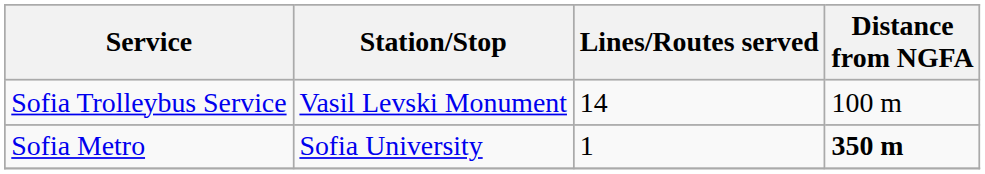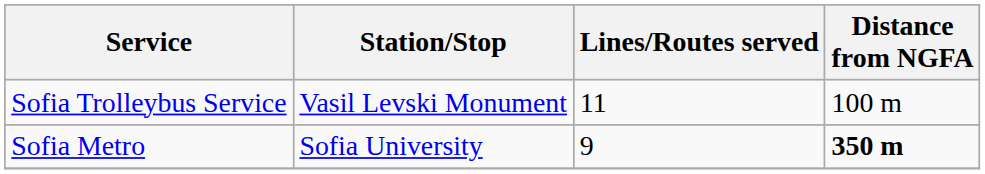Sofia Trolleybus Service | Lines/Routes served: 14 -> 11
Sofia Metro | Lines/Routes served: 1 -> 9
